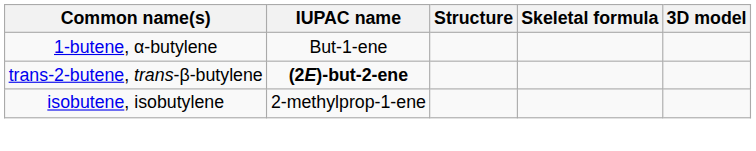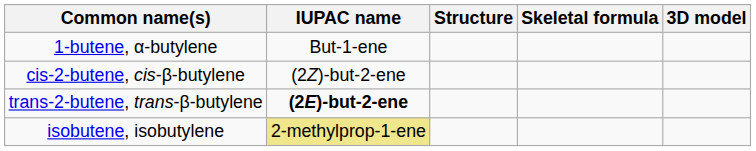+ row: cis-2-butene, cis-β-butylene | (2Z)-but-2-ene
isobutene, isobutylene | IUPAC name: no background -> khaki background
